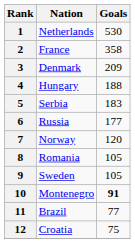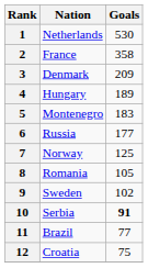4 | Goals: 188 -> 189
5 | Nation: Serbia -> Montenegro
7 | Goals: 120 -> 125
9 | Goals: 105 -> 102
10 | Nation: Montenegro -> Serbia
